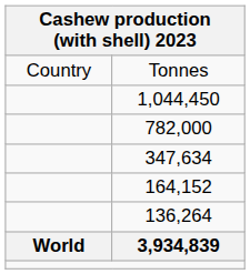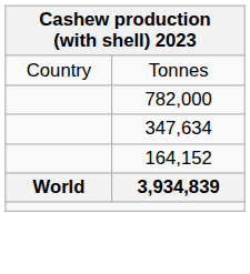- row: 1,044,450
- row: 136,264
